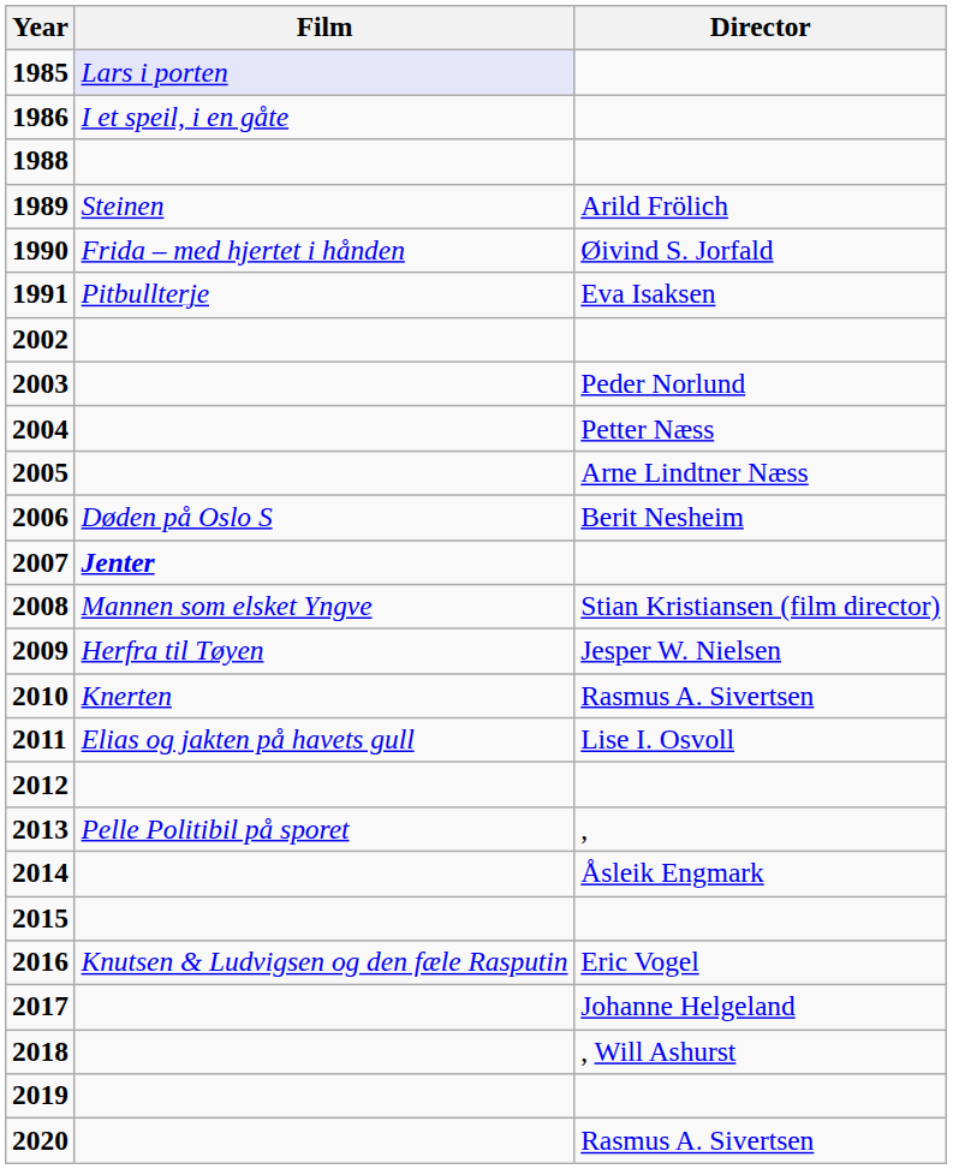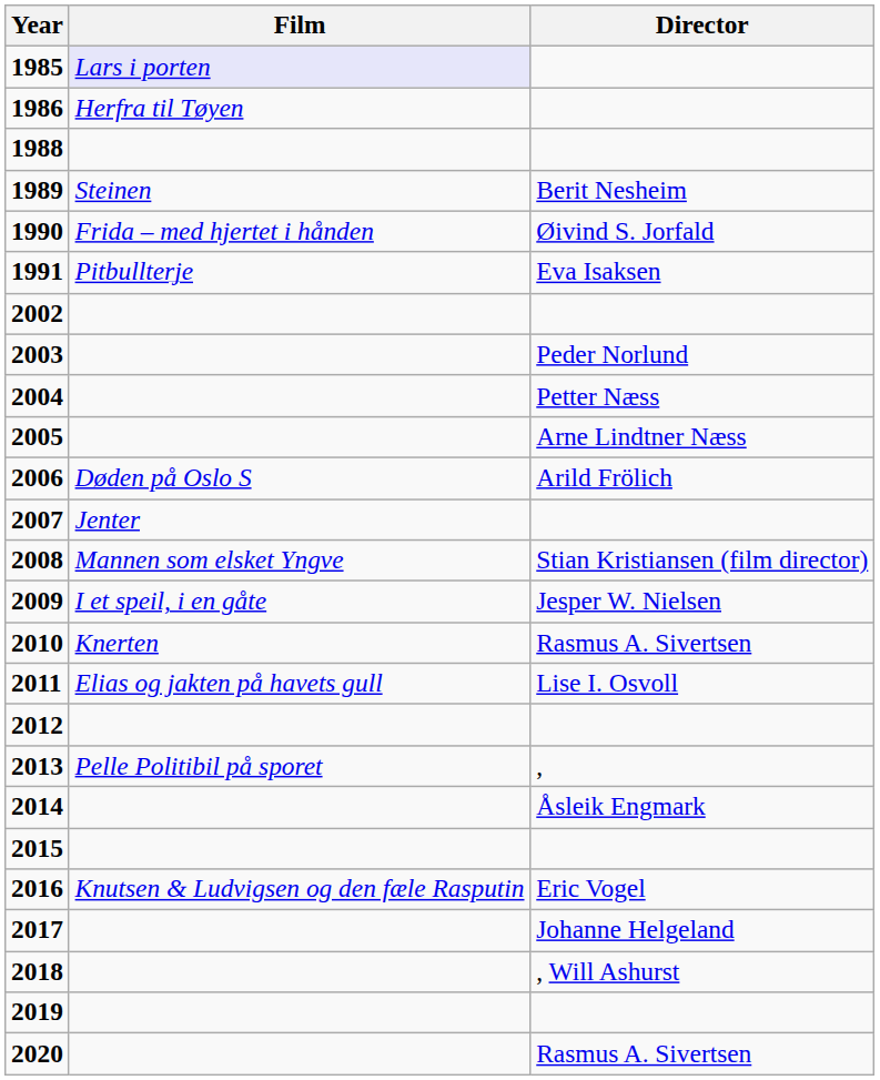1986 | Film: I et speil, i en gåte -> Herfra til Tøyen
1989 | Director: Arild Frölich -> Berit Nesheim
2006 | Director: Berit Nesheim -> Arild Frölich
2007 | Film: bold -> normal
2009 | Film: Herfra til Tøyen -> I et speil, i en gåte
